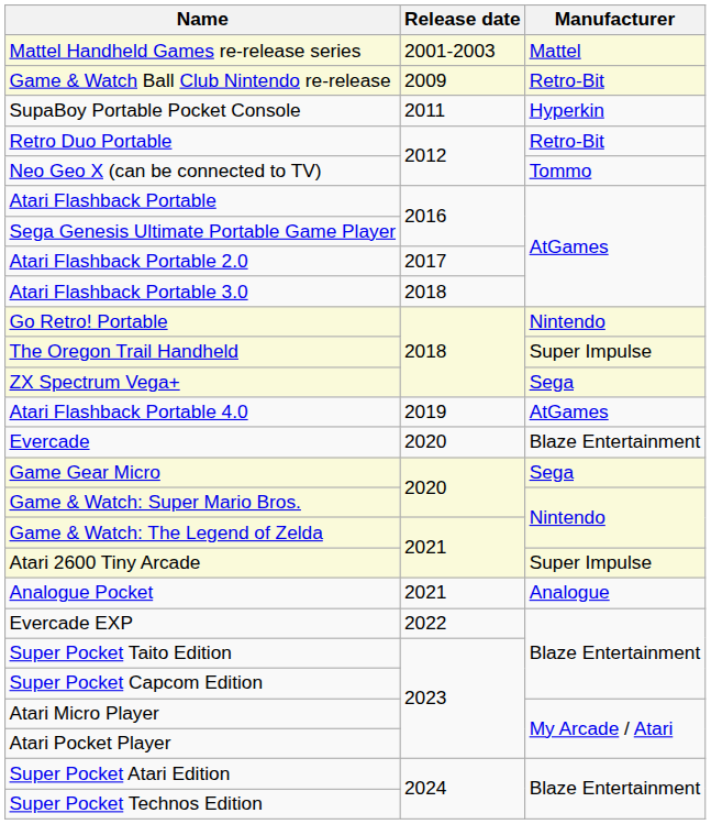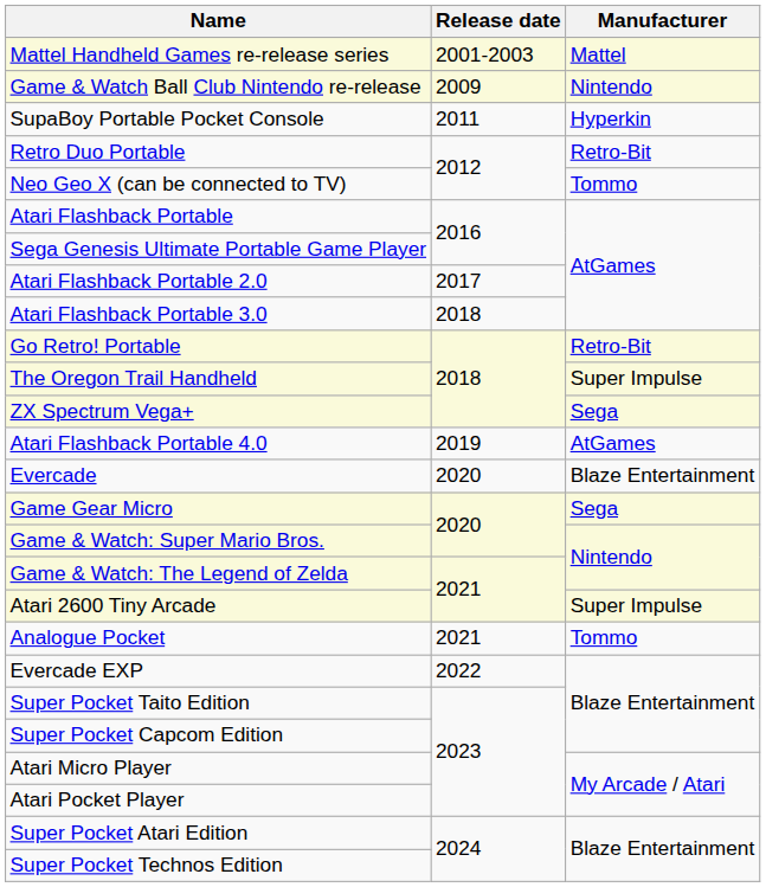Game & Watch Ball Club Nintendo re-release | Manufacturer: Retro-Bit -> Nintendo
Go Retro! Portable | Manufacturer: Nintendo -> Retro-Bit
Analogue Pocket | Manufacturer: Analogue -> Tommo
